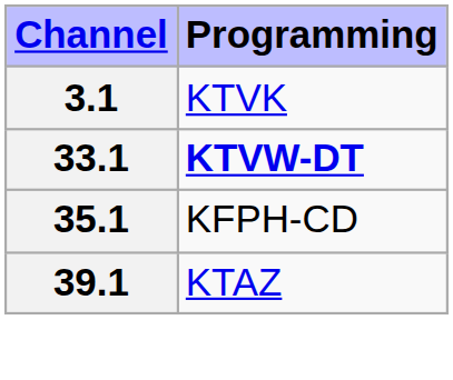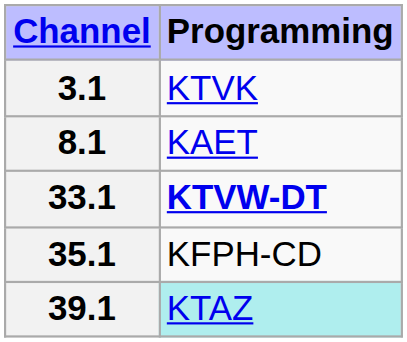+ row: 8.1 | KAET
39.1 | Programming: no background -> paleturquoise background
